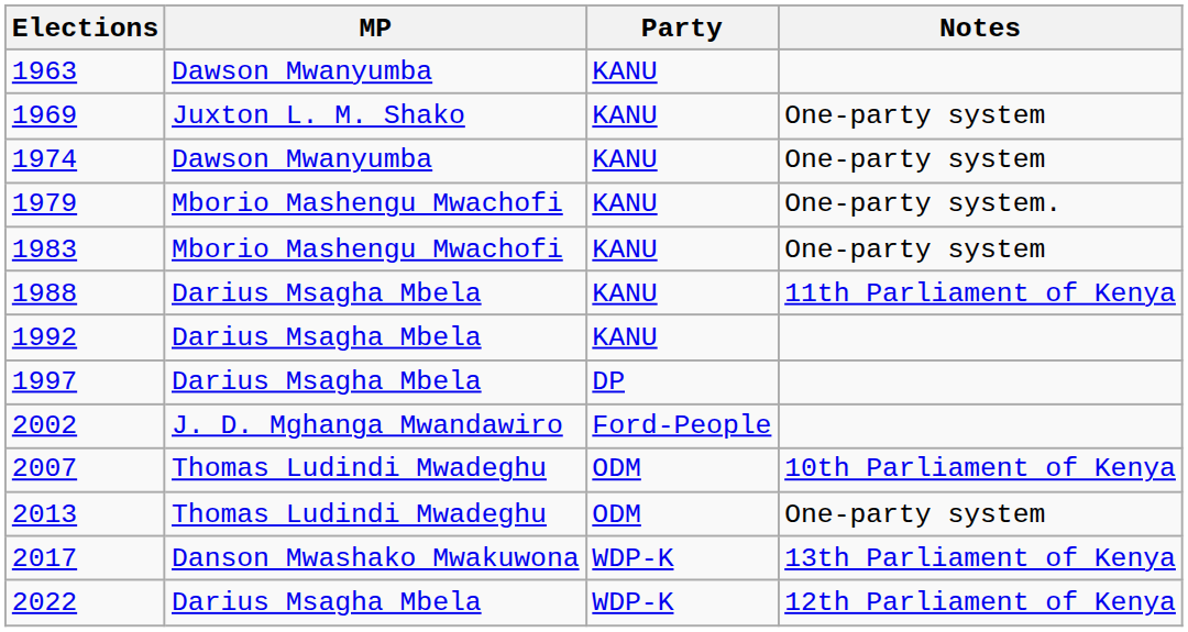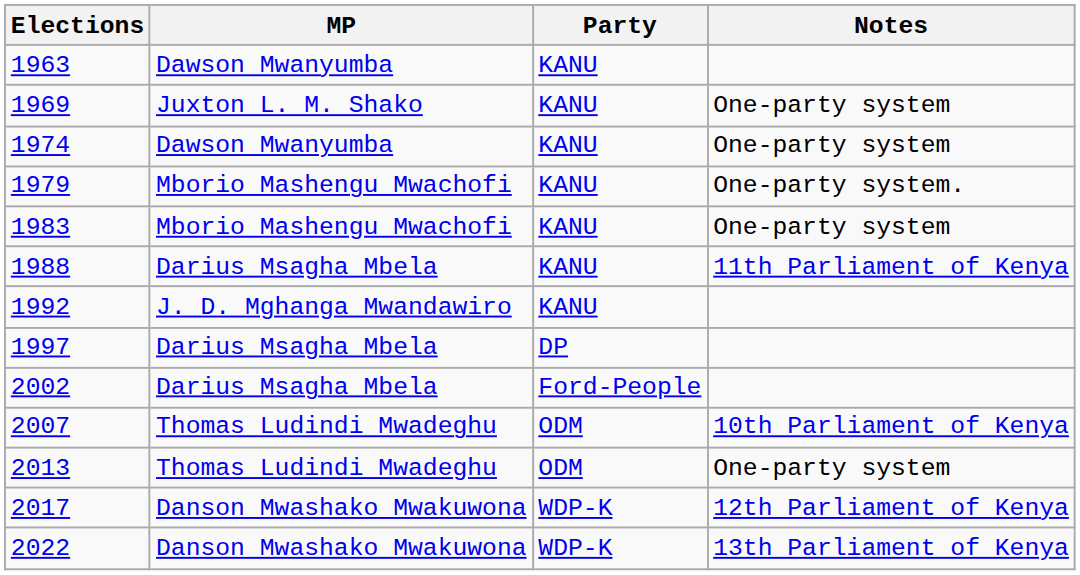1992 | MP: Darius Msagha Mbela -> J. D. Mghanga Mwandawiro
2002 | MP: J. D. Mghanga Mwandawiro -> Darius Msagha Mbela
2017 | Notes: 13th Parliament of Kenya -> 12th Parliament of Kenya
2022 | MP: Darius Msagha Mbela -> Danson Mwashako Mwakuwona
2022 | Notes: 12th Parliament of Kenya -> 13th Parliament of Kenya
